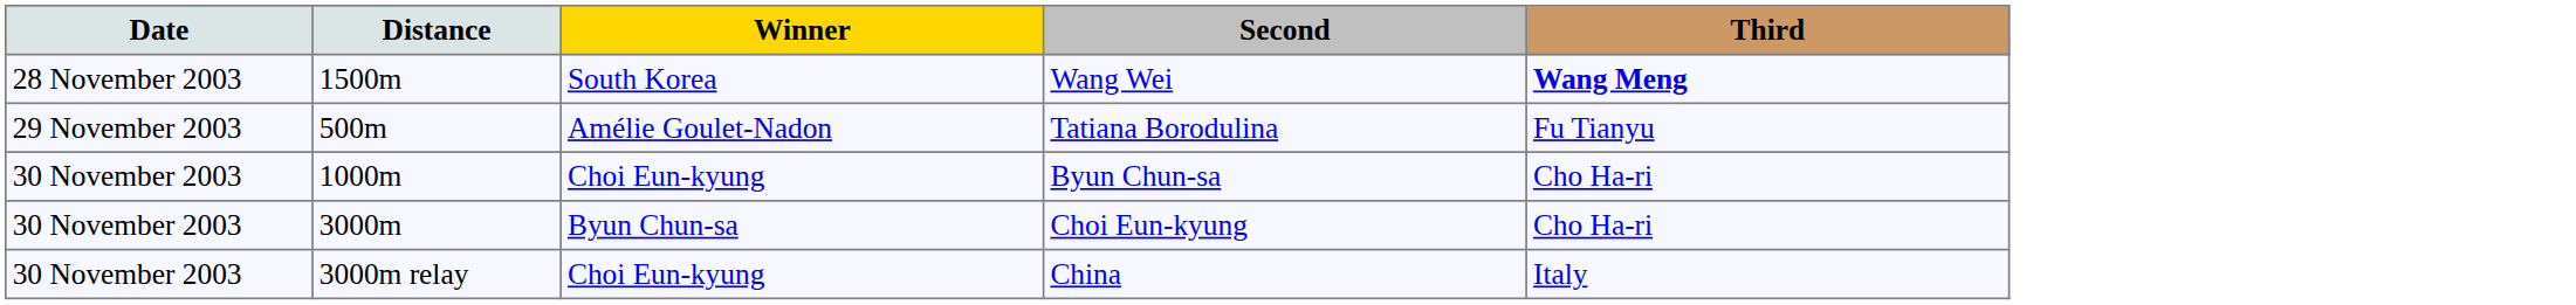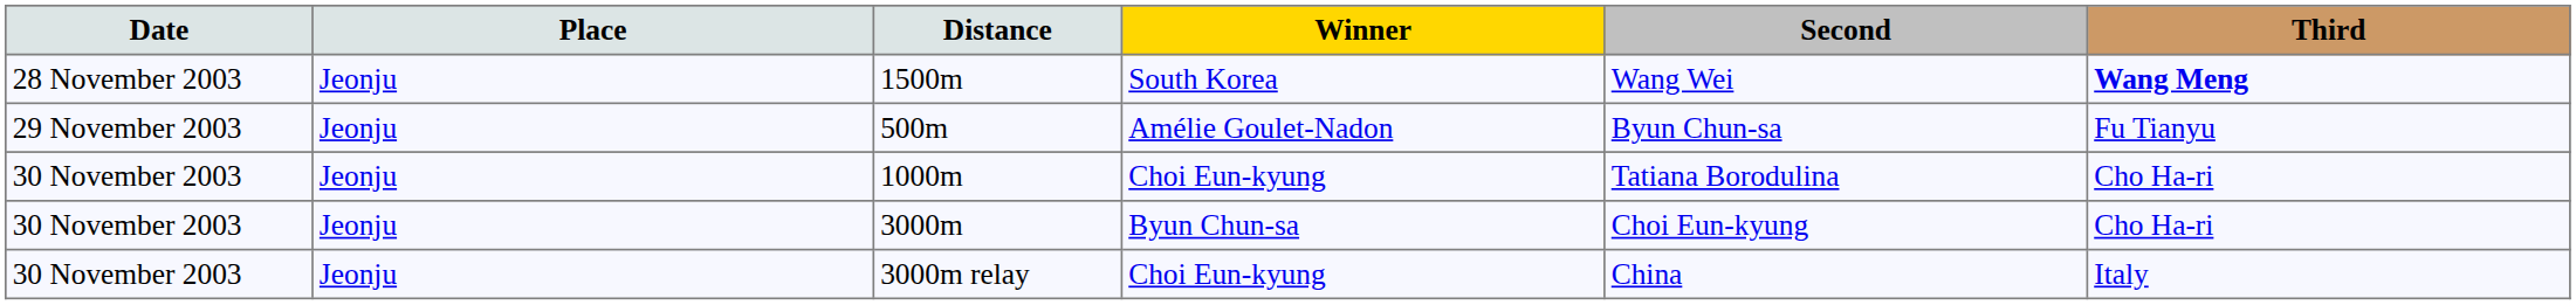+ column: Place | Jeonju | Jeonju | Jeonju | Jeonju | Jeonju
500m | Second: Tatiana Borodulina -> Byun Chun-sa
1000m | Second: Byun Chun-sa -> Tatiana Borodulina
